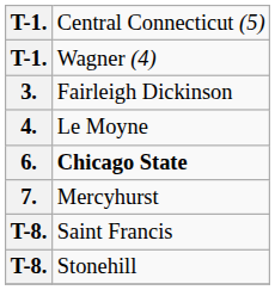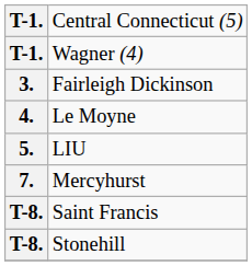+ row: 5. | LIU
- row: 6. | Chicago State
